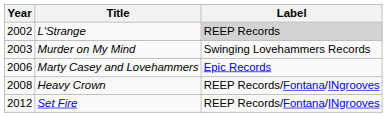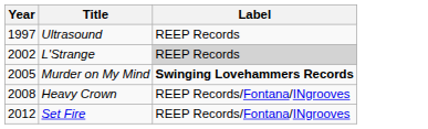+ row: 1997 | Ultrasound | REEP Records
Murder on My Mind | Year: 2003 -> 2005
Murder on My Mind | Label: normal -> bold
- row: 2006 | Marty Casey and Lovehammers | Epic Records
